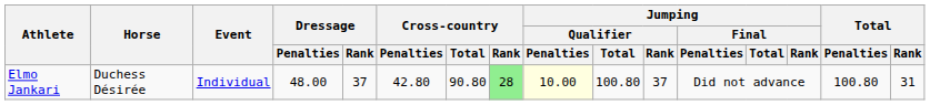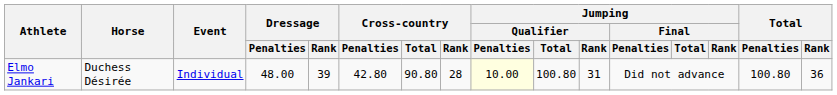Elmo Jankari | Dressage / Rank: 37 -> 39
Elmo Jankari | Cross-country / Rank: lightgreen background -> no background
Elmo Jankari | Jumping / Qualifier / Rank: 37 -> 31
Elmo Jankari | Total / Rank: 31 -> 36
